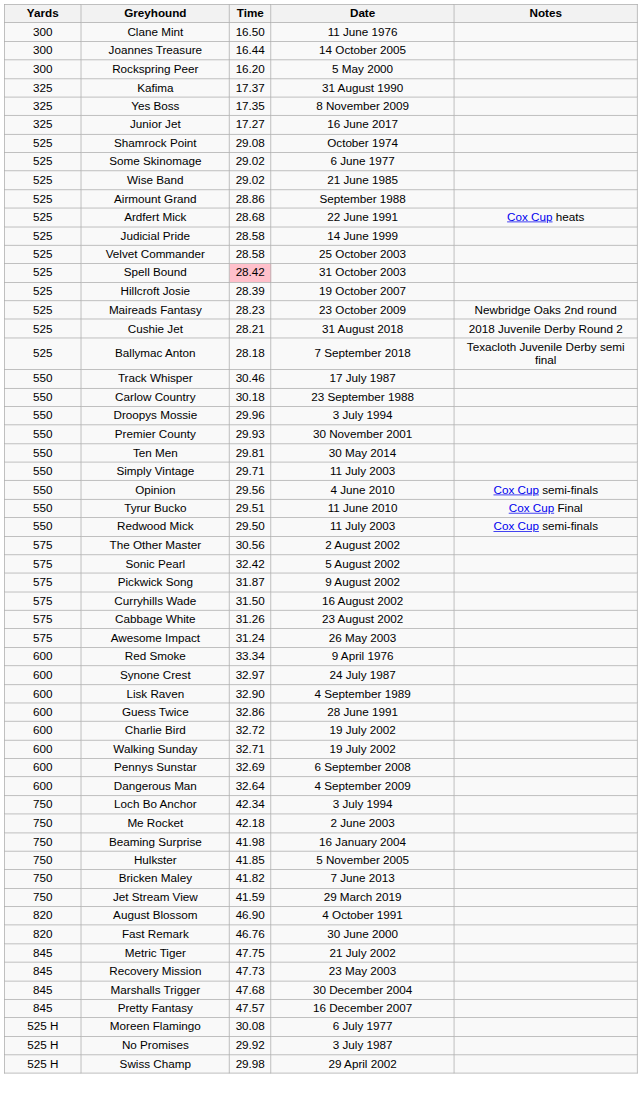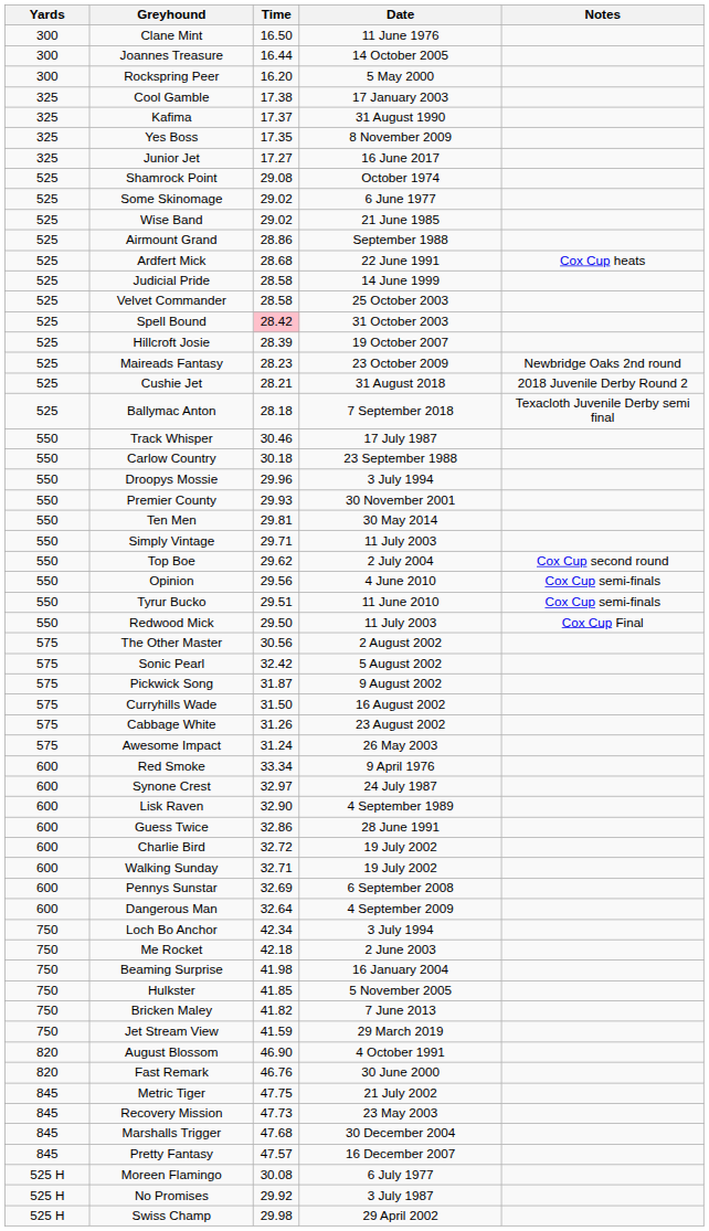+ row: 325 | Cool Gamble | 17.38 | 17 January 2003
+ row: 550 | Top Boe | 29.62 | 2 July 2004 | Cox Cup second round
Tyrur Bucko | Notes: Cox Cup Final -> Cox Cup semi-finals
Redwood Mick | Notes: Cox Cup semi-finals -> Cox Cup Final
